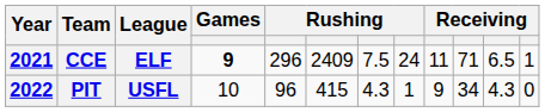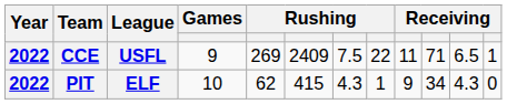CCE | Year: 2021 -> 2022
CCE | League: ELF -> USFL
CCE | Games: bold -> normal
CCE | column 5: 296 -> 269
CCE | column 8: 24 -> 22
PIT | League: USFL -> ELF
PIT | column 5: 96 -> 62
